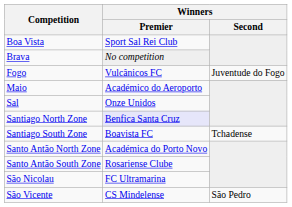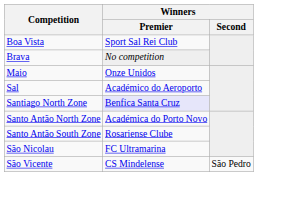- row: Fogo | Vulcânicos FC | Juventude do Fogo
Maio | Winners / Premier: Académico do Aeroporto -> Onze Unidos
Sal | Winners / Premier: Onze Unidos -> Académico do Aeroporto
- row: Santiago South Zone | Boavista FC | Tchadense
